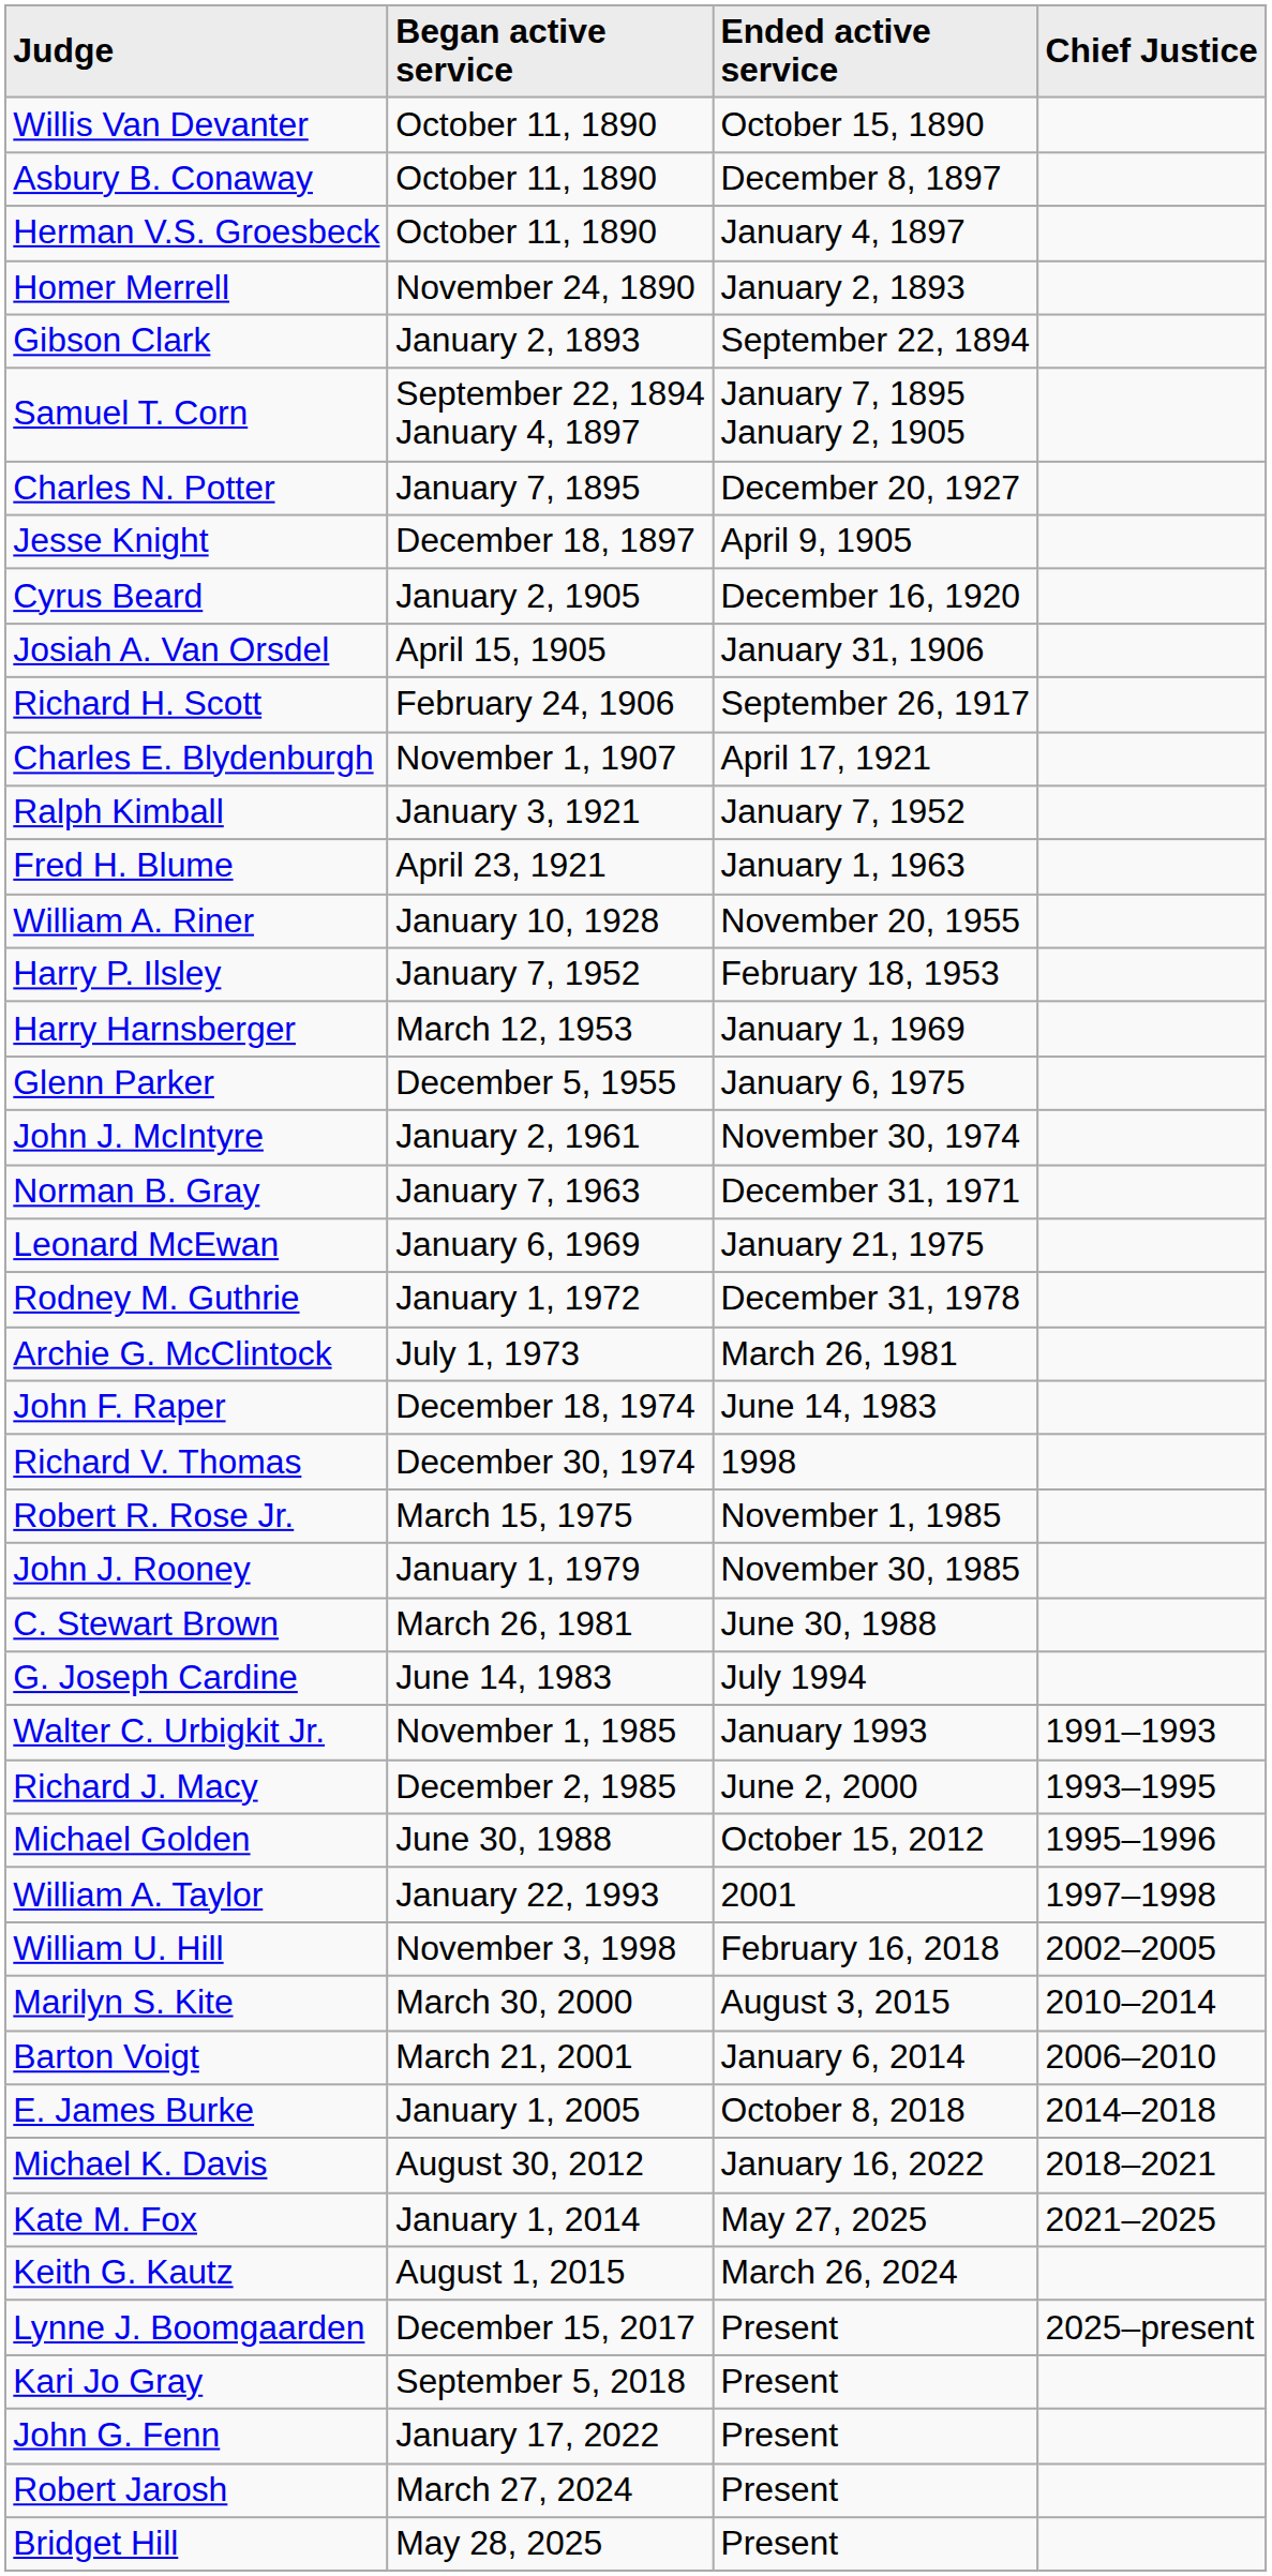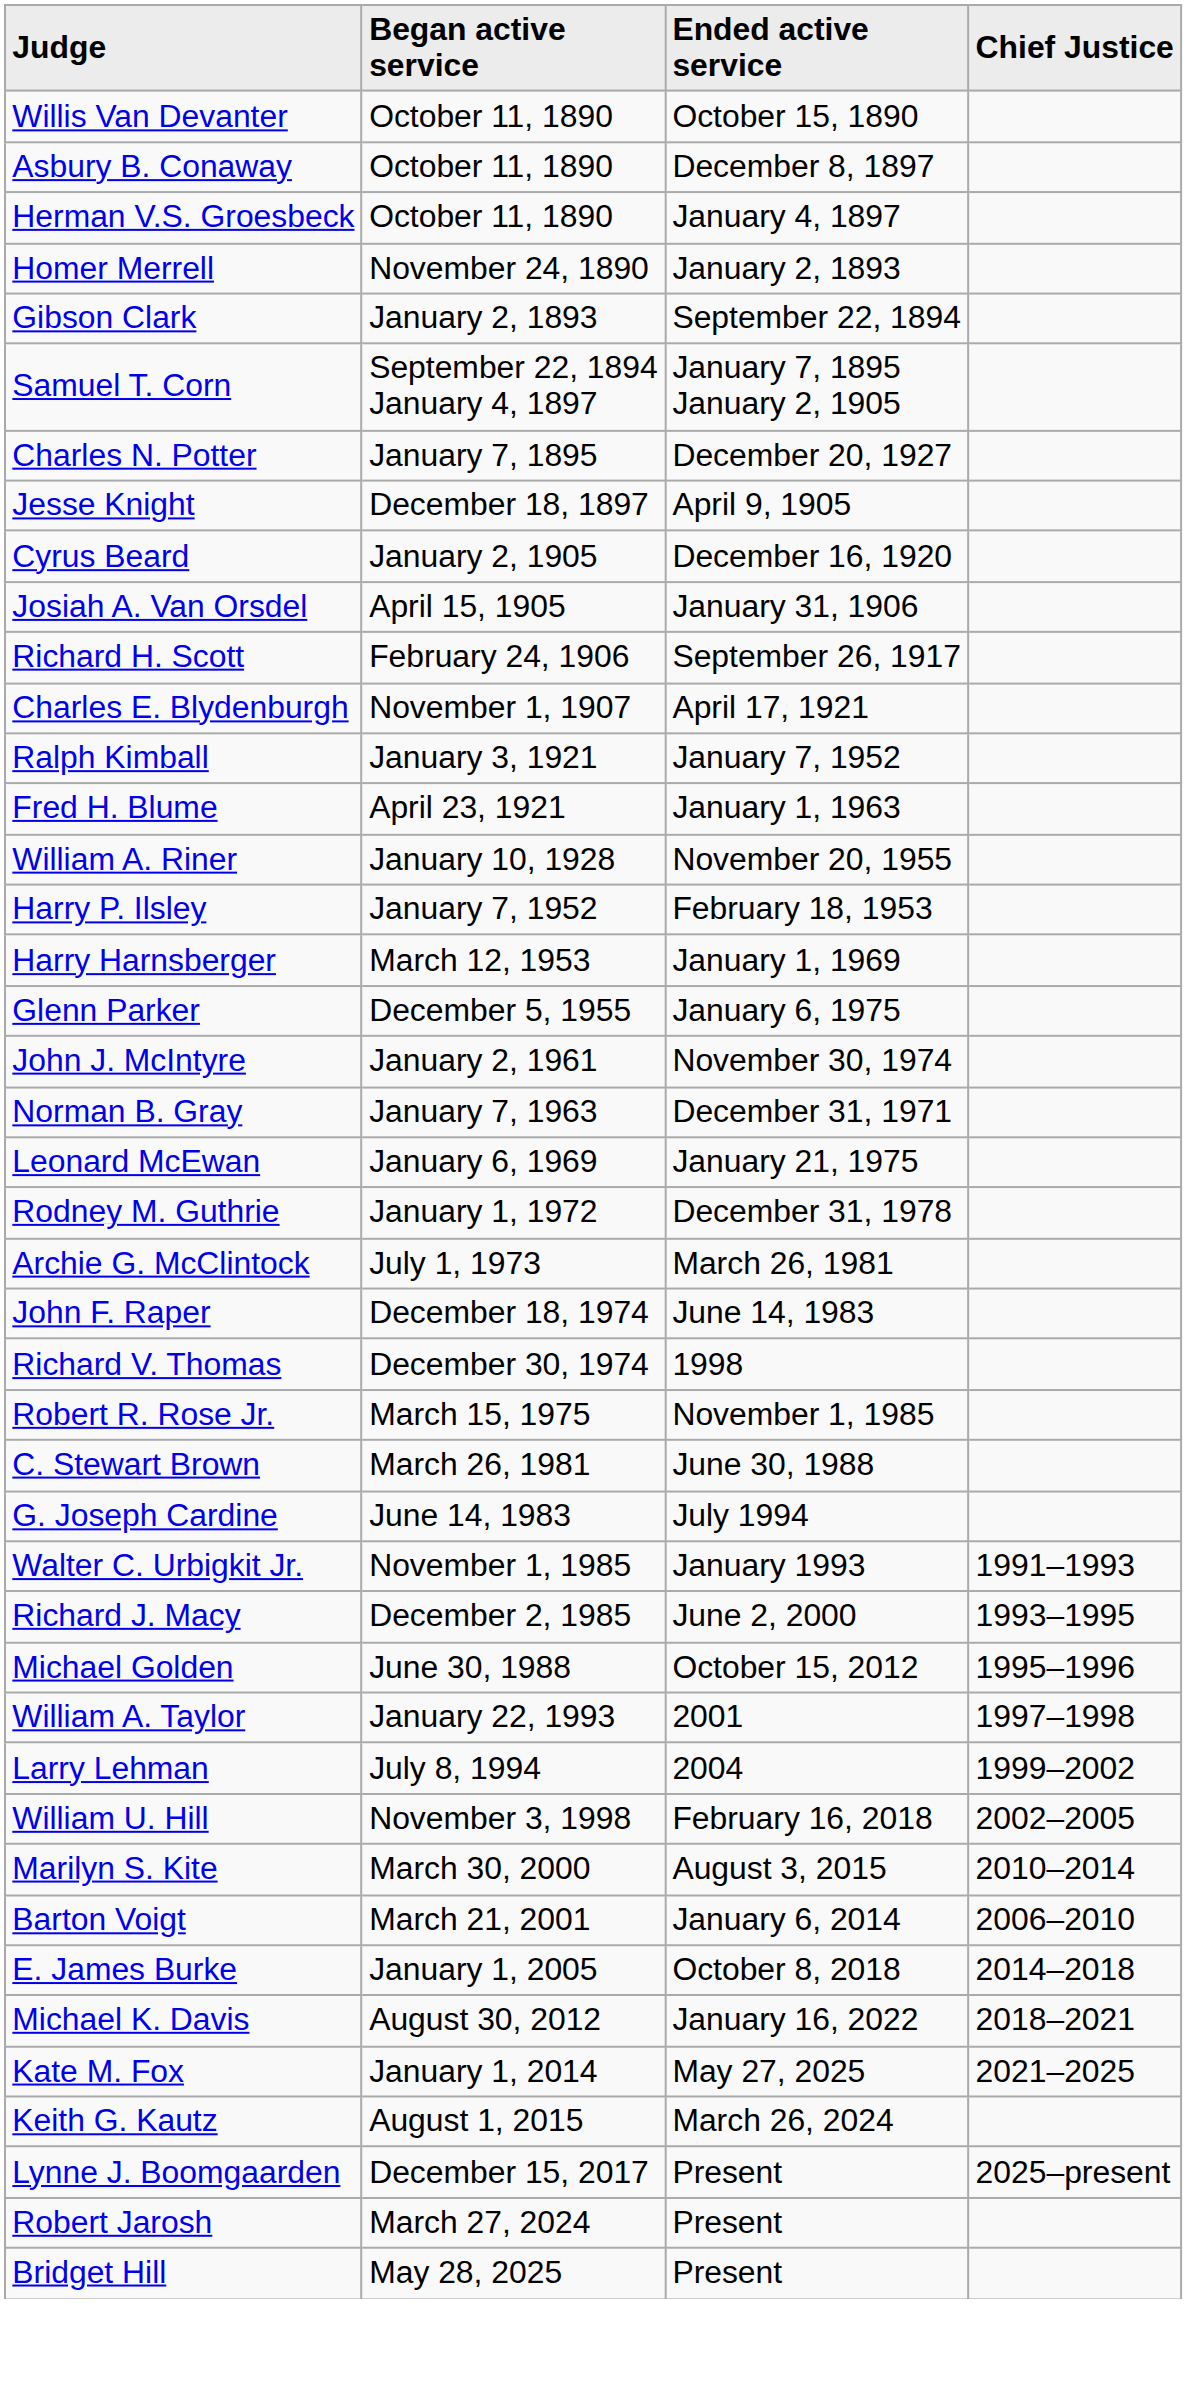- row: John J. Rooney | January 1, 1979 | November 30, 1985
+ row: Larry Lehman | July 8, 1994 | 2004 | 1999–2002
- row: Kari Jo Gray | September 5, 2018 | Present
- row: John G. Fenn | January 17, 2022 | Present
